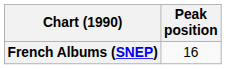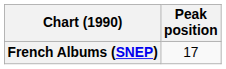French Albums (SNEP) | Peak position: 16 -> 17
